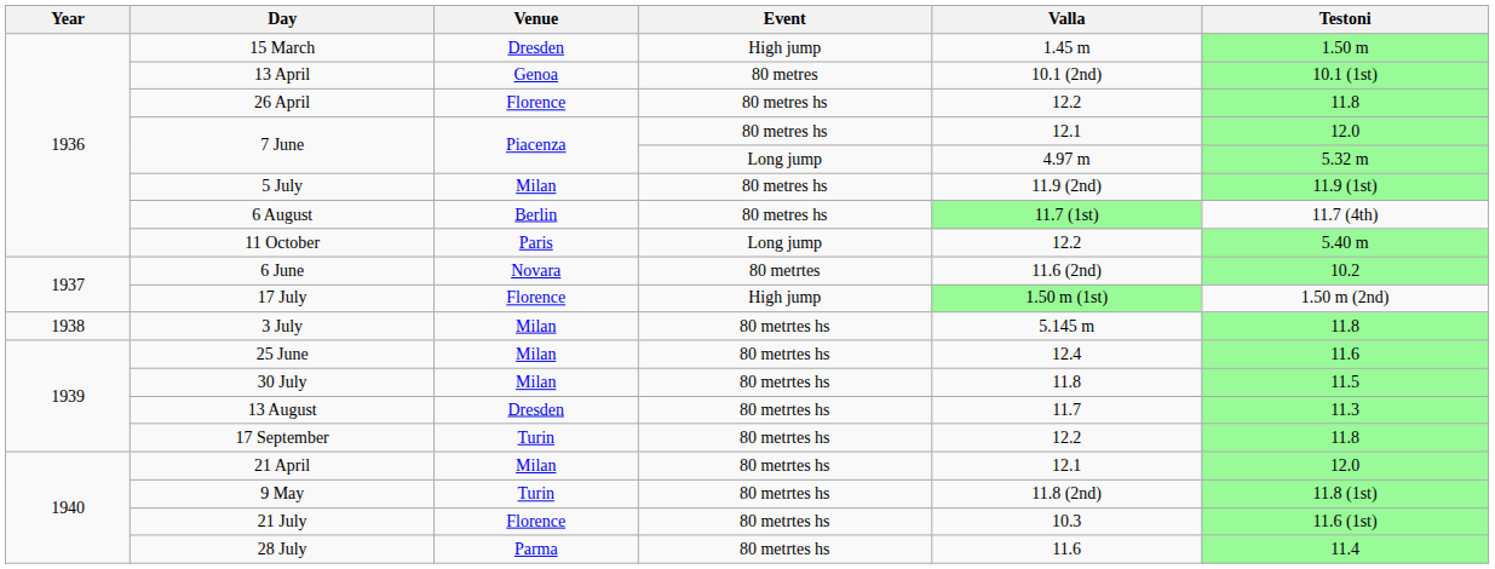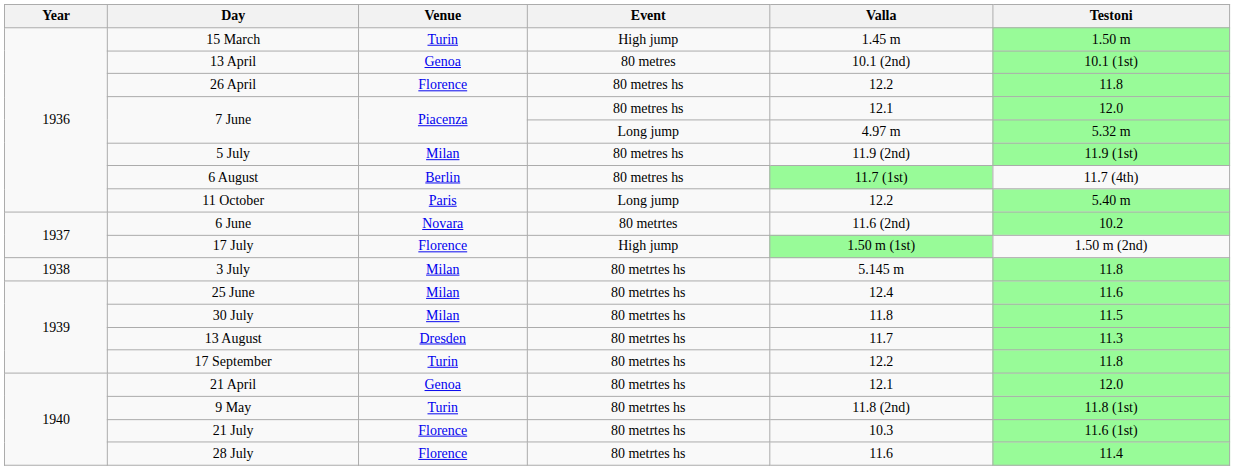15 March | Venue: Dresden -> Turin
21 April | Venue: Milan -> Genoa
28 July | Venue: Parma -> Florence
